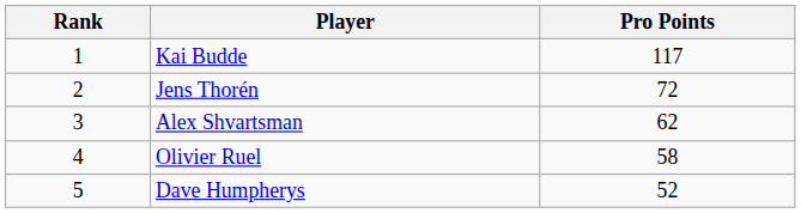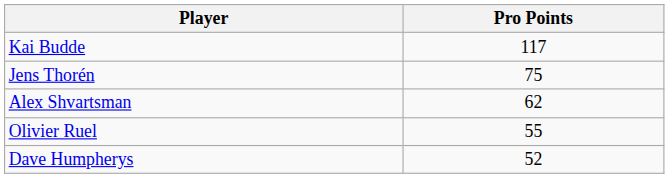- column: Rank | 1 | 2 | 3 | 4 | 5
Jens Thorén | Pro Points: 72 -> 75
Olivier Ruel | Pro Points: 58 -> 55
